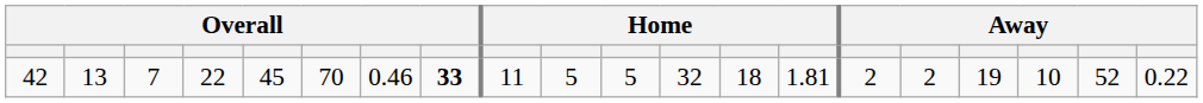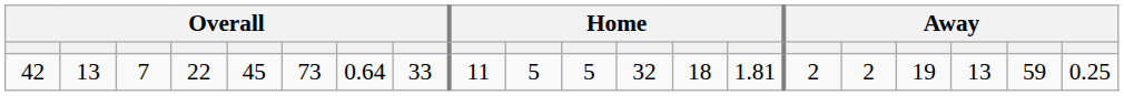42 | column 6: 70 -> 73
42 | column 7: 0.46 -> 0.64
42 | column 8: bold -> normal
42 | column 18: 10 -> 13
42 | column 19: 52 -> 59
42 | column 20: 0.22 -> 0.25
